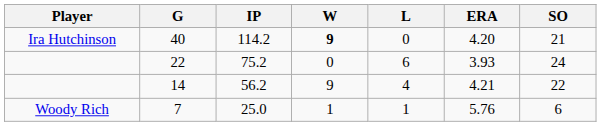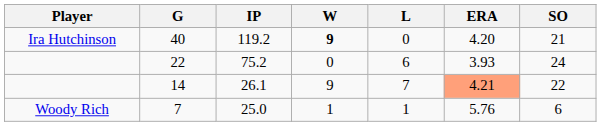40 | IP: 114.2 -> 119.2
14 | IP: 56.2 -> 26.1
14 | L: 4 -> 7
14 | ERA: no background -> lightsalmon background
